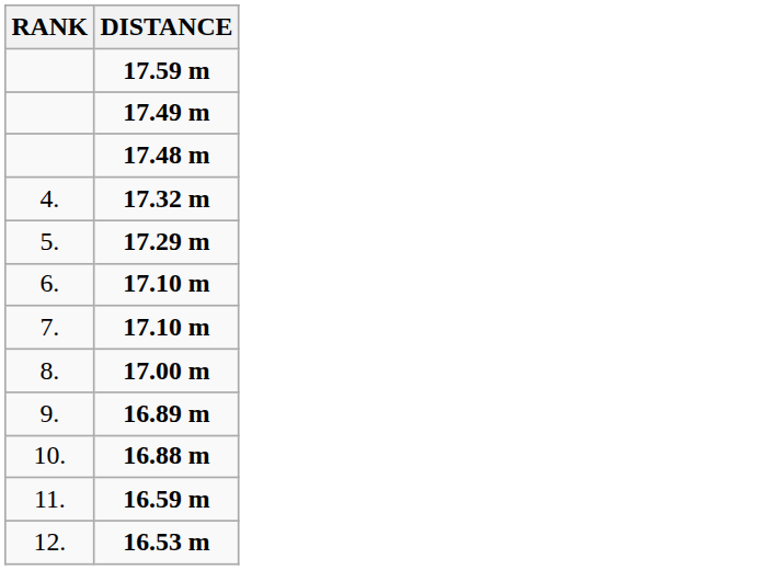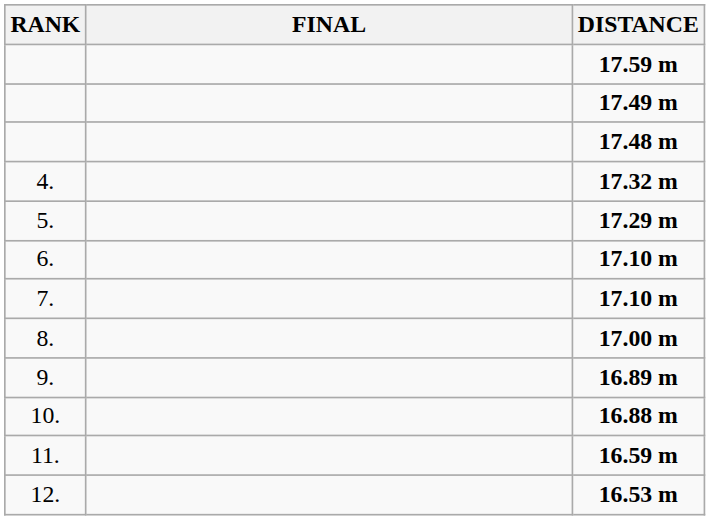+ column: FINAL
